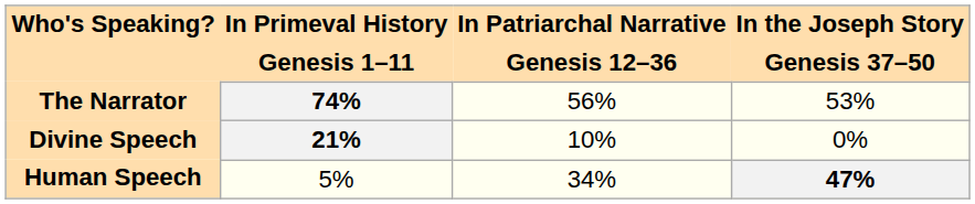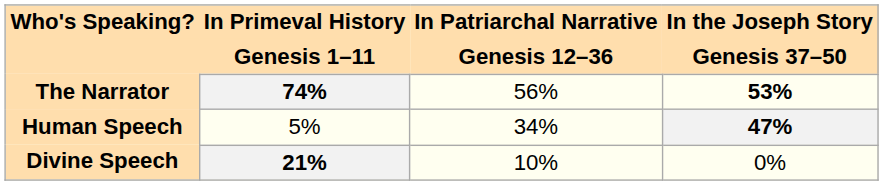The Narrator | In the Joseph Story / Genesis 37–50: normal -> bold
rows swapped: Human Speech <-> Divine Speech
